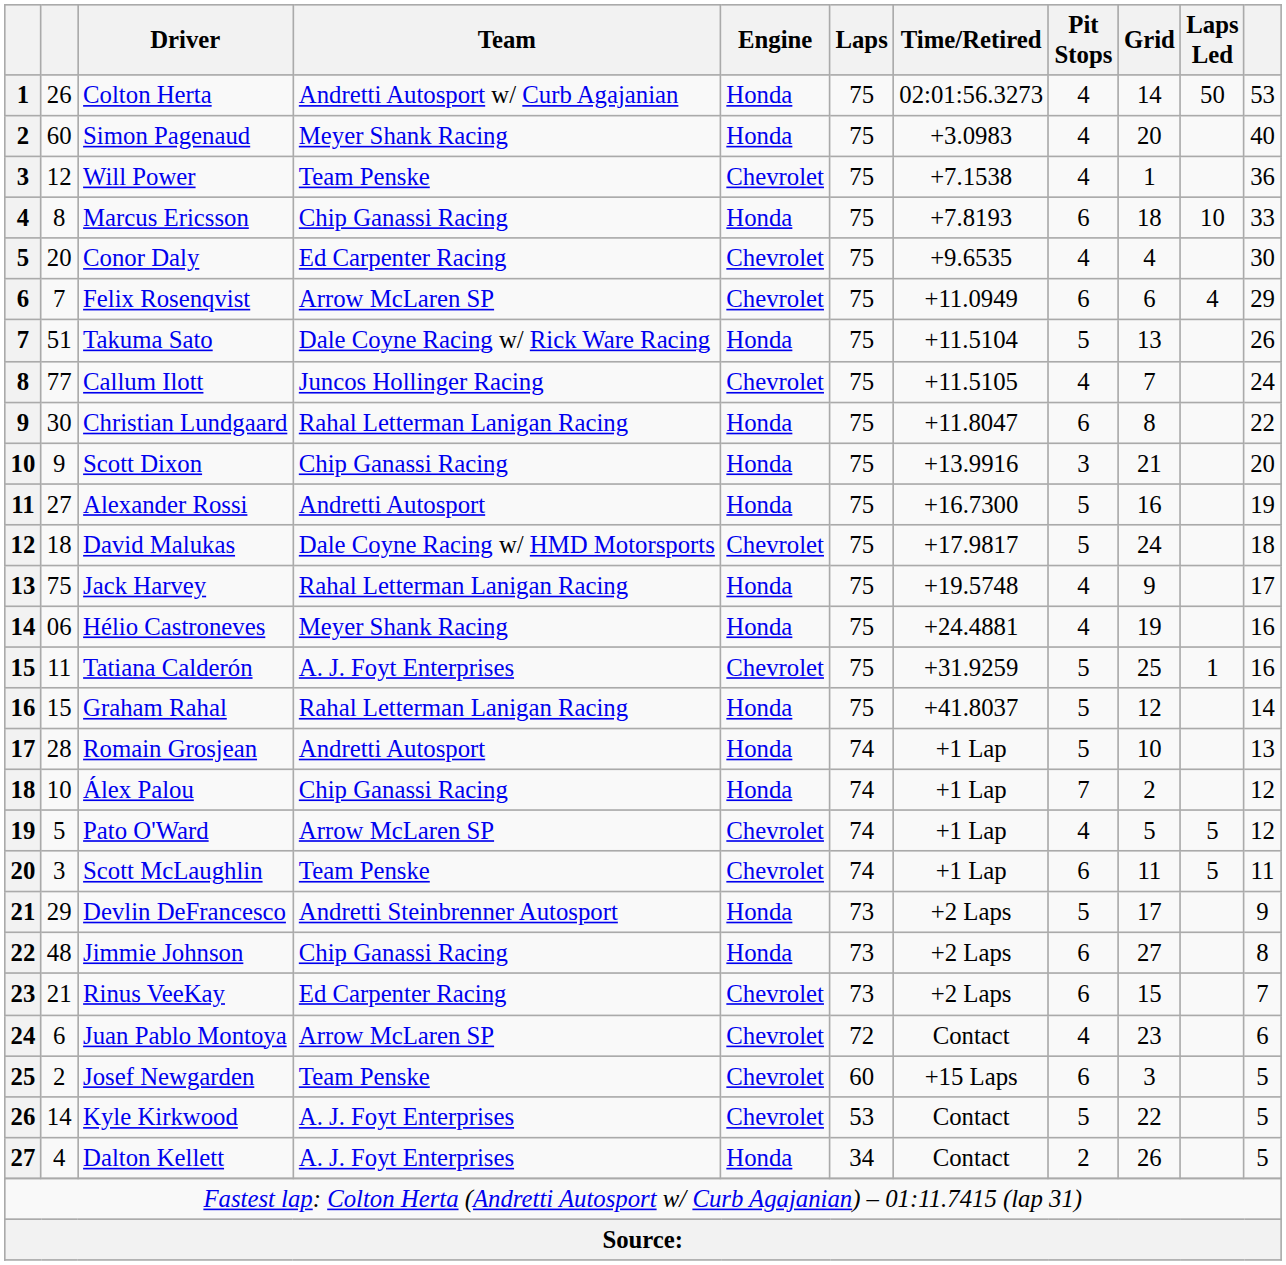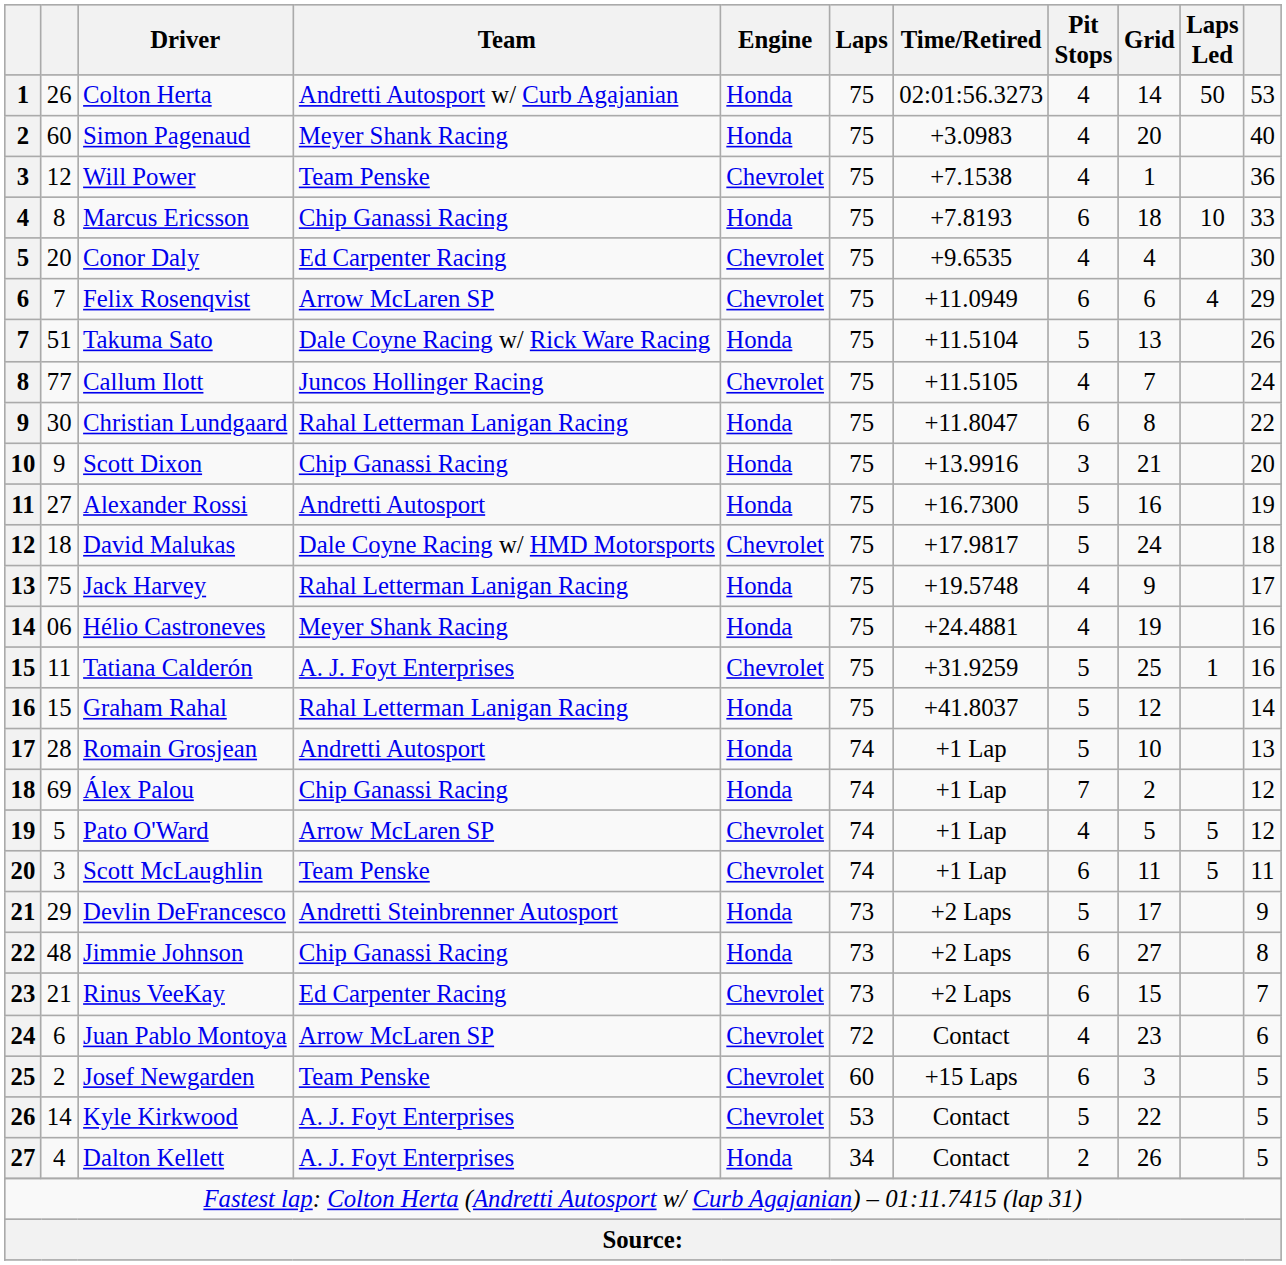Álex Palou | column 2: 10 -> 69
